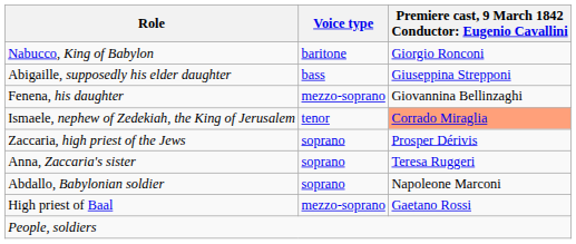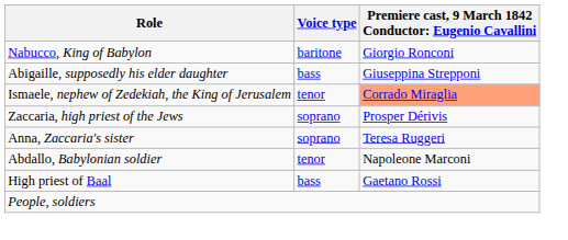- row: Fenena, his daughter | mezzo-soprano | Giovannina Bellinzaghi
Abdallo, Babylonian soldier | Voice type: soprano -> tenor
High priest of Baal | Voice type: mezzo-soprano -> bass
